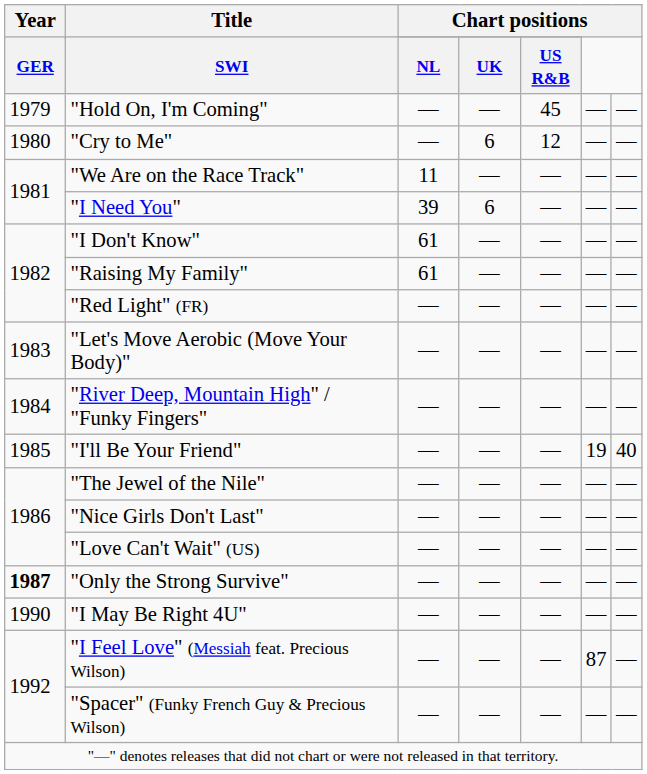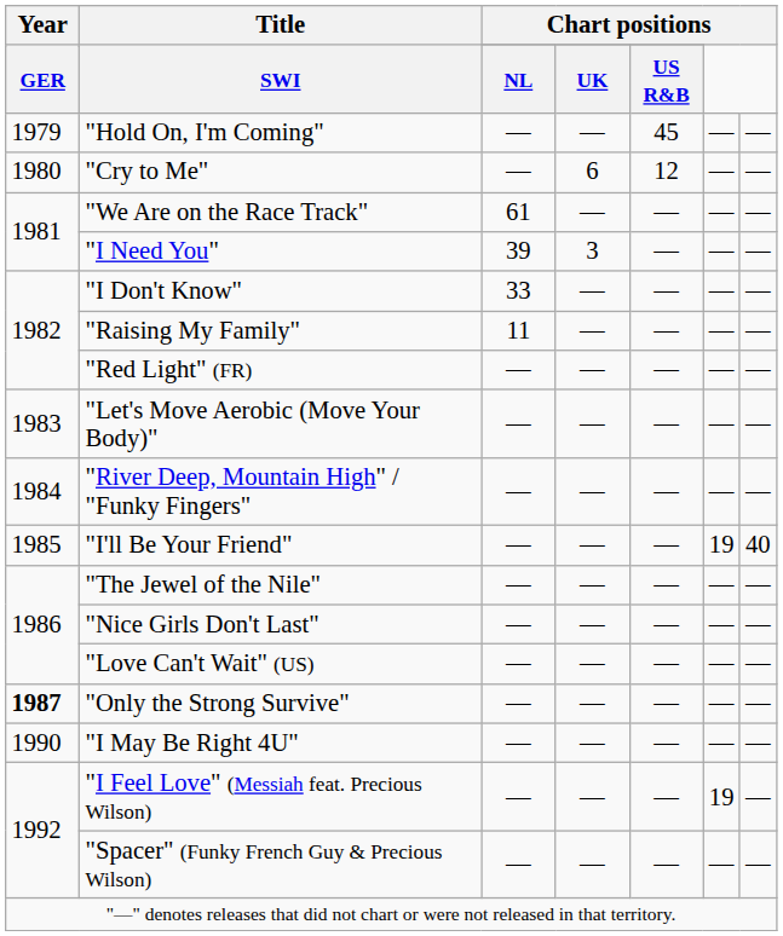"We Are on the Race Track" | column 3: 11 -> 61
"I Need You" | column 4: 6 -> 3
"I Don't Know" | column 3: 61 -> 33
"Raising My Family" | column 3: 61 -> 11
"I Feel Love" (Messiah feat. Precious Wilson) | column 6: 87 -> 19
